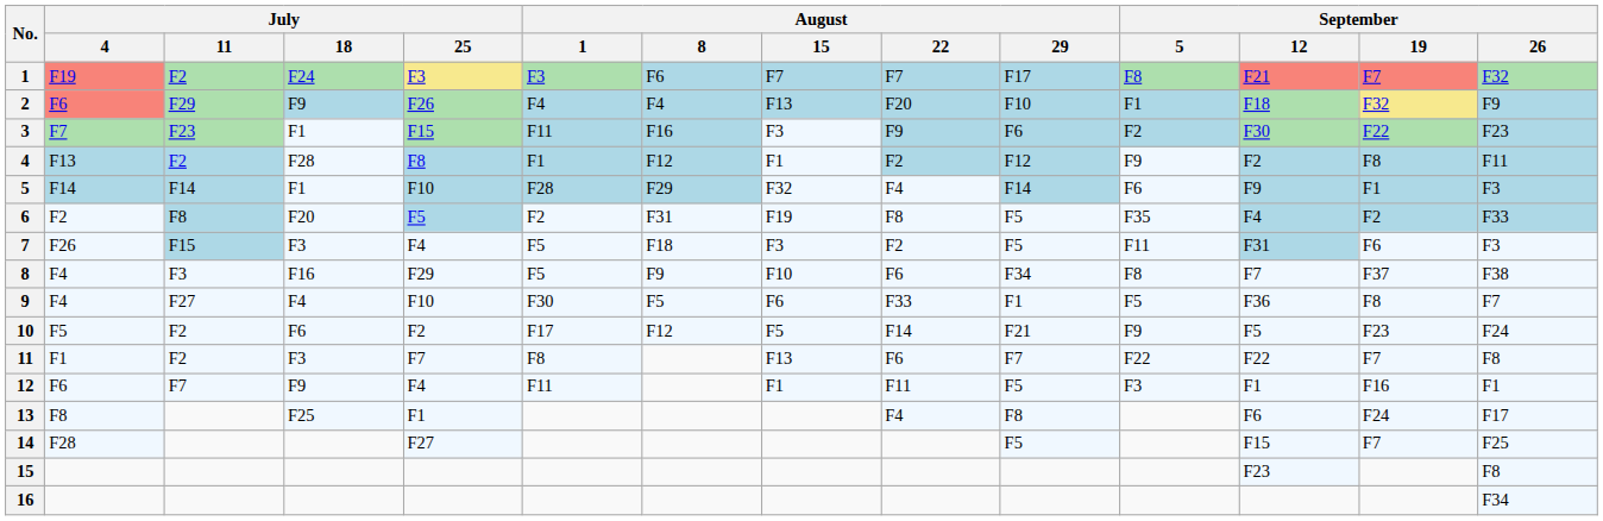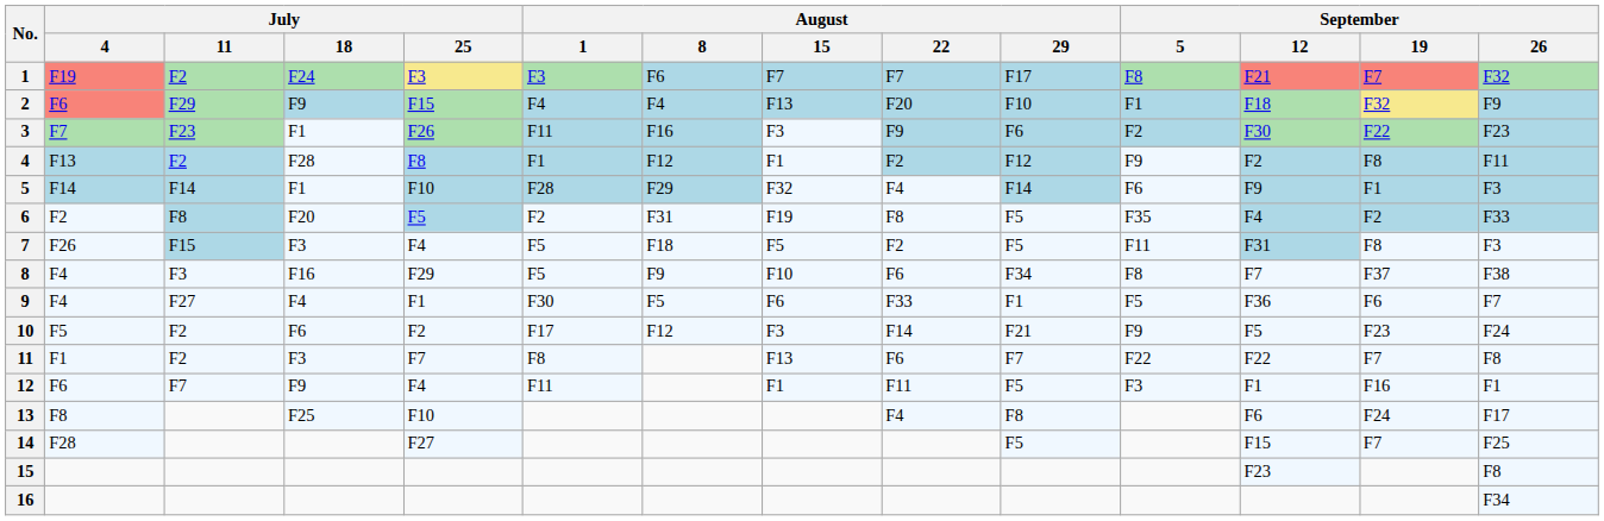2 | July / 25: F26 -> F15
3 | July / 25: F15 -> F26
7 | August / 15: F3 -> F5
7 | September / 19: F6 -> F8
9 | July / 25: F10 -> F1
9 | September / 19: F8 -> F6
10 | August / 15: F5 -> F3
13 | July / 25: F1 -> F10
